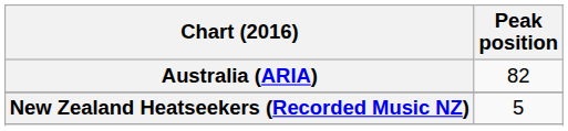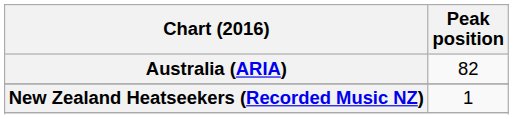New Zealand Heatseekers (Recorded Music NZ) | Peak position: 5 -> 1
